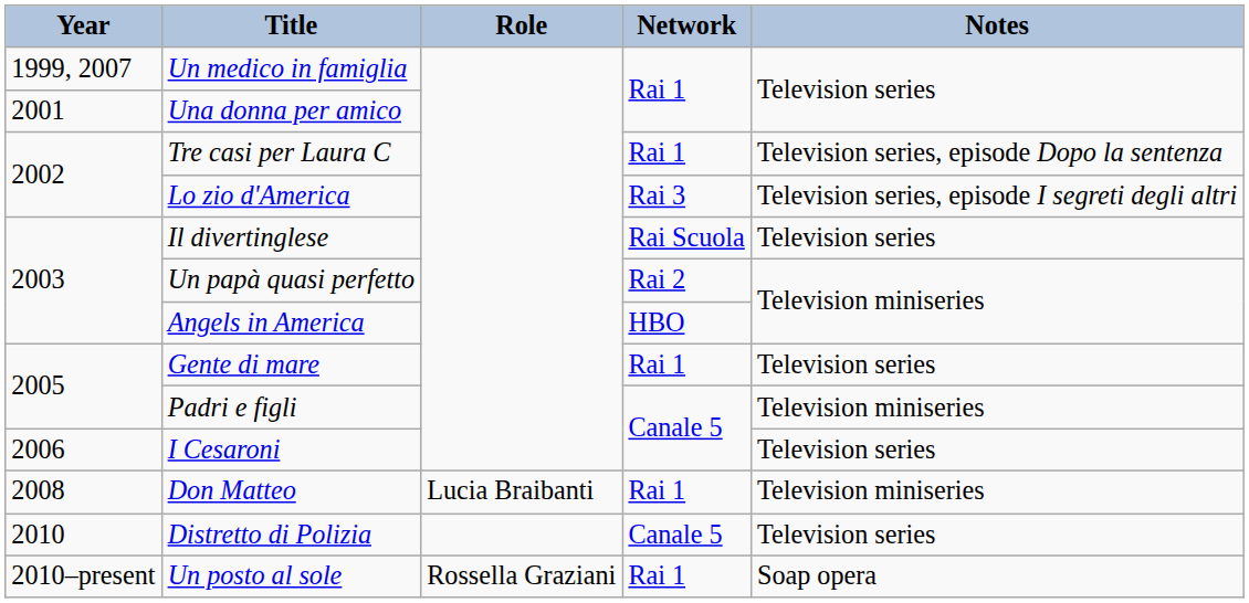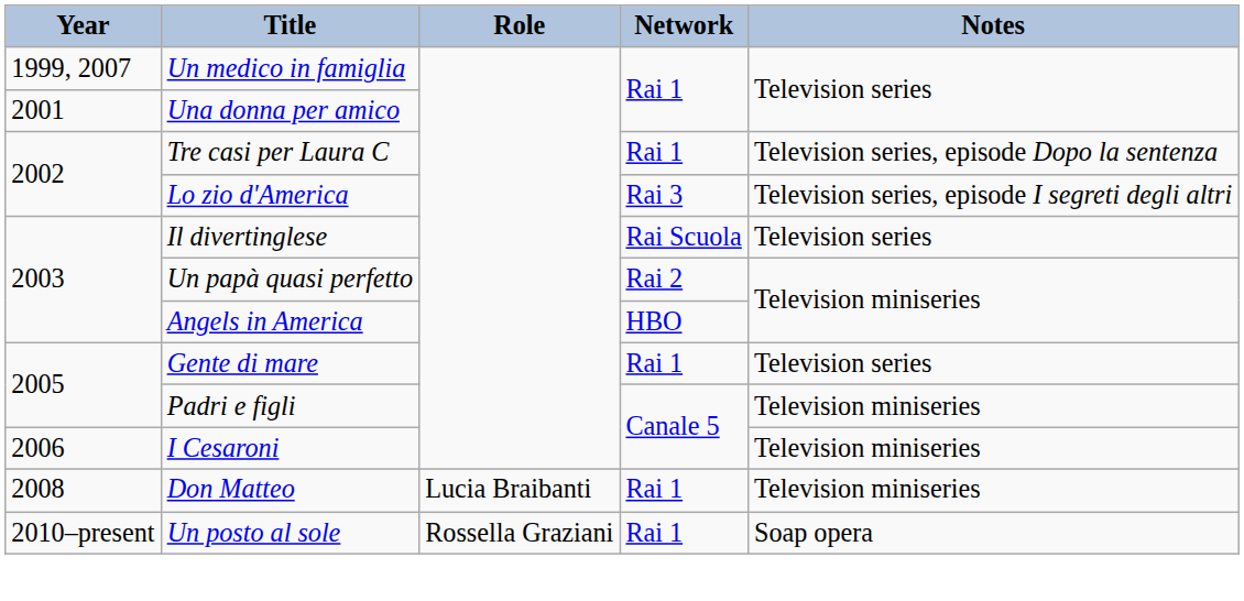I Cesaroni | Notes: Television series -> Television miniseries
- row: 2010 | Distretto di Polizia | Canale 5 | Television series
